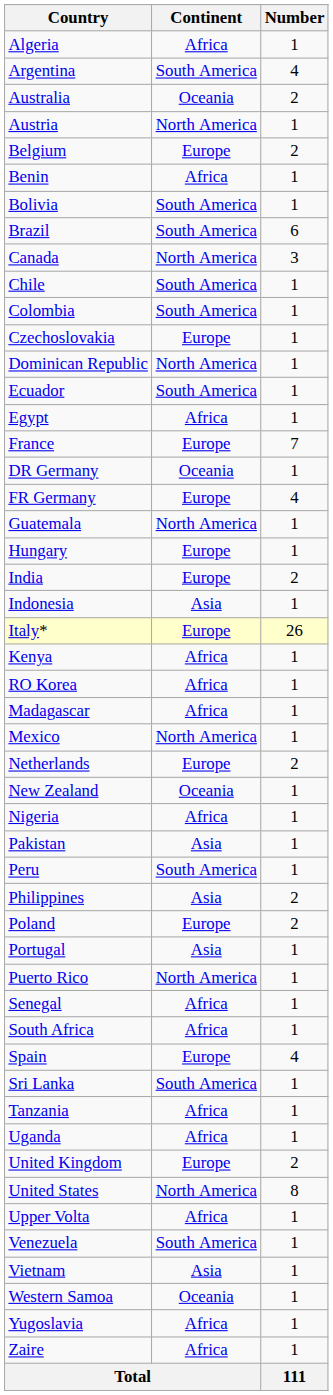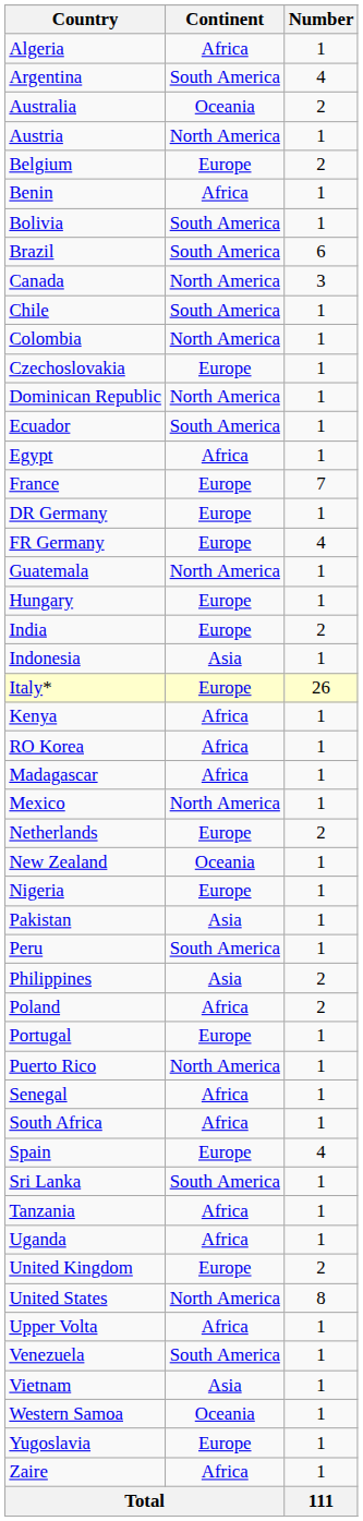Colombia | Continent: South America -> North America
DR Germany | Continent: Oceania -> Europe
Nigeria | Continent: Africa -> Europe
Poland | Continent: Europe -> Africa
Portugal | Continent: Asia -> Europe
Yugoslavia | Continent: Africa -> Europe
